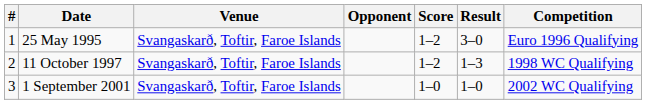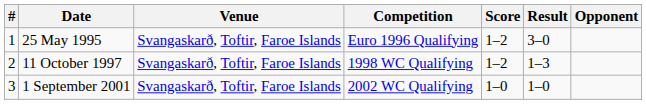columns swapped: Opponent <-> Competition
